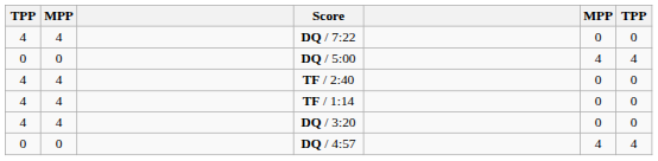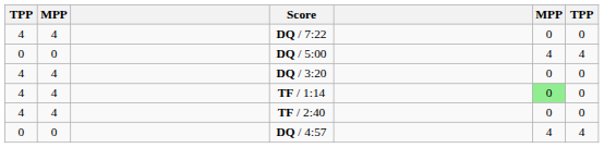rows swapped: DQ / 3:20 <-> TF / 2:40
TF / 1:14 | column 6: no background -> lightgreen background
